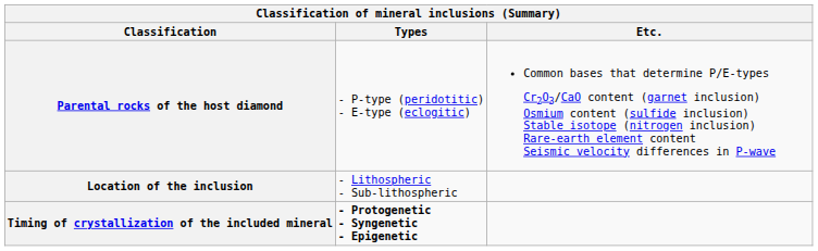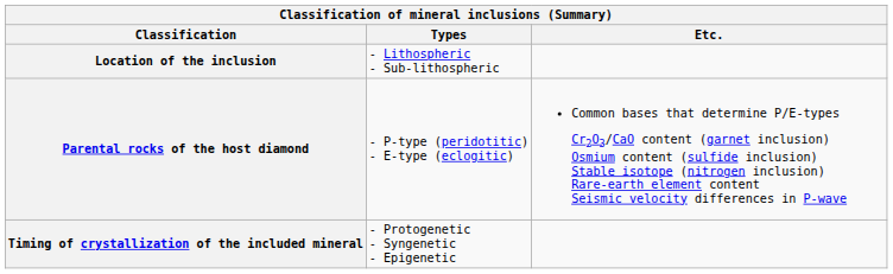rows swapped: Location of the inclusion <-> Parental rocks of the host diamond
Timing of crystallization of the included mineral | Types: bold -> normal
